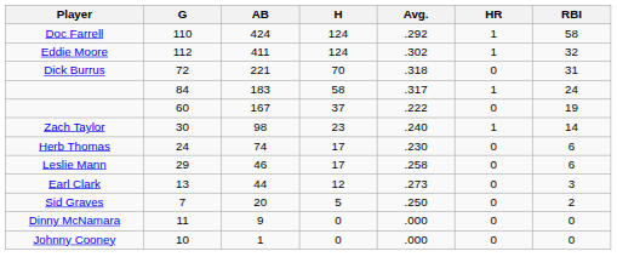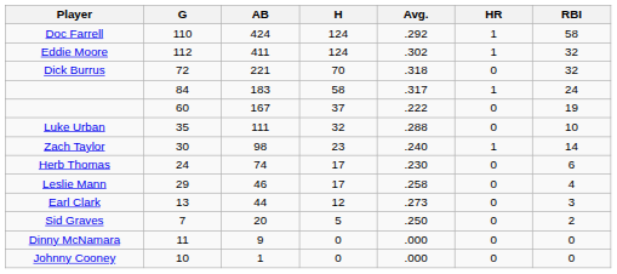Dick Burrus | RBI: 31 -> 32
+ row: Luke Urban | 35 | 111 | 32 | .288 | 0 | 10
Leslie Mann | RBI: 6 -> 4
